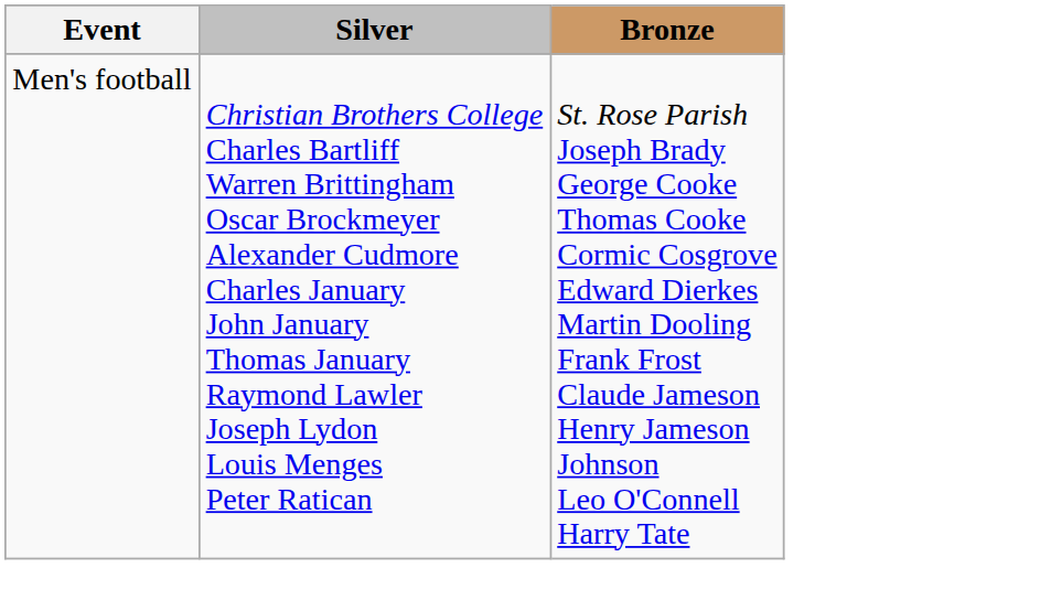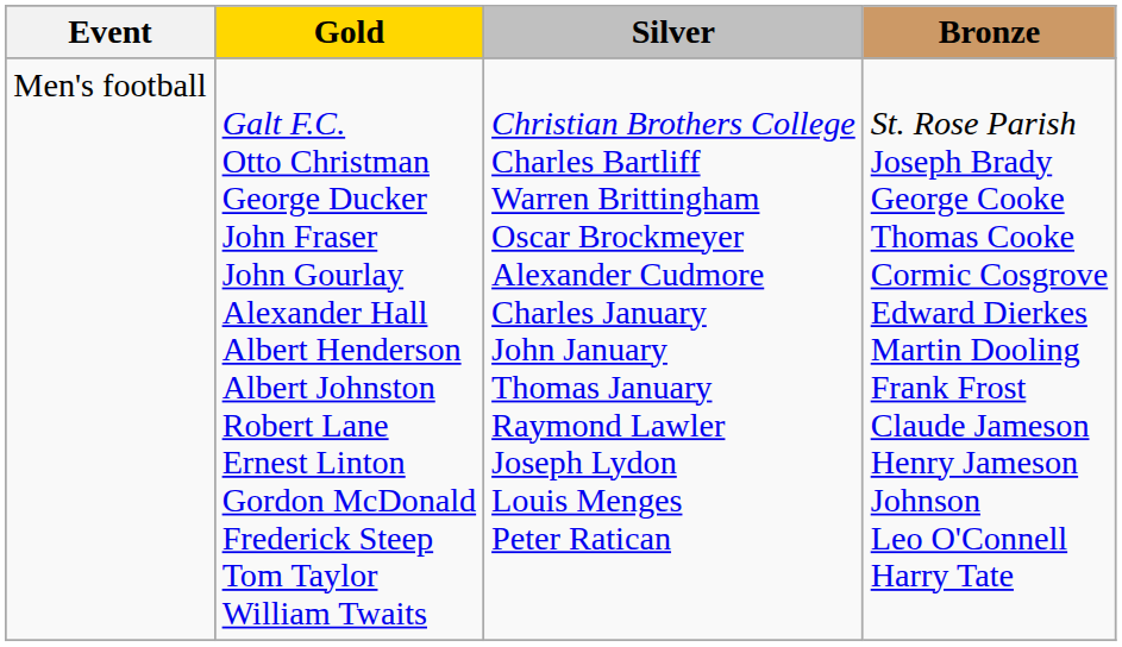+ column: Gold | Galt F.C. Otto Christman George Ducker John Fraser John Gourlay Alexander Hall Albert Henderson Albert Johnston Robert Lane Ernest Linton Gordon McDonald Frederick Steep Tom Taylor William Twaits
